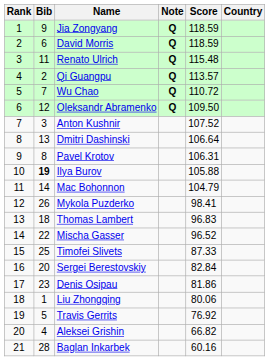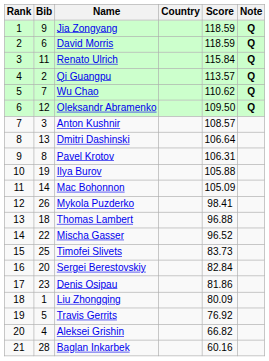columns swapped: Country <-> Note
Renato Ulrich | Score: 115.48 -> 115.84
Wu Chao | Score: 110.72 -> 110.62
Anton Kushnir | Score: 107.52 -> 108.57
Ilya Burov | Bib: bold -> normal
Mac Bohonnon | Score: 104.79 -> 105.09
Thomas Lambert | Score: 96.83 -> 96.88
Timofei Slivets | Score: 87.33 -> 83.73
Liu Zhongqing | Score: 80.06 -> 80.09
